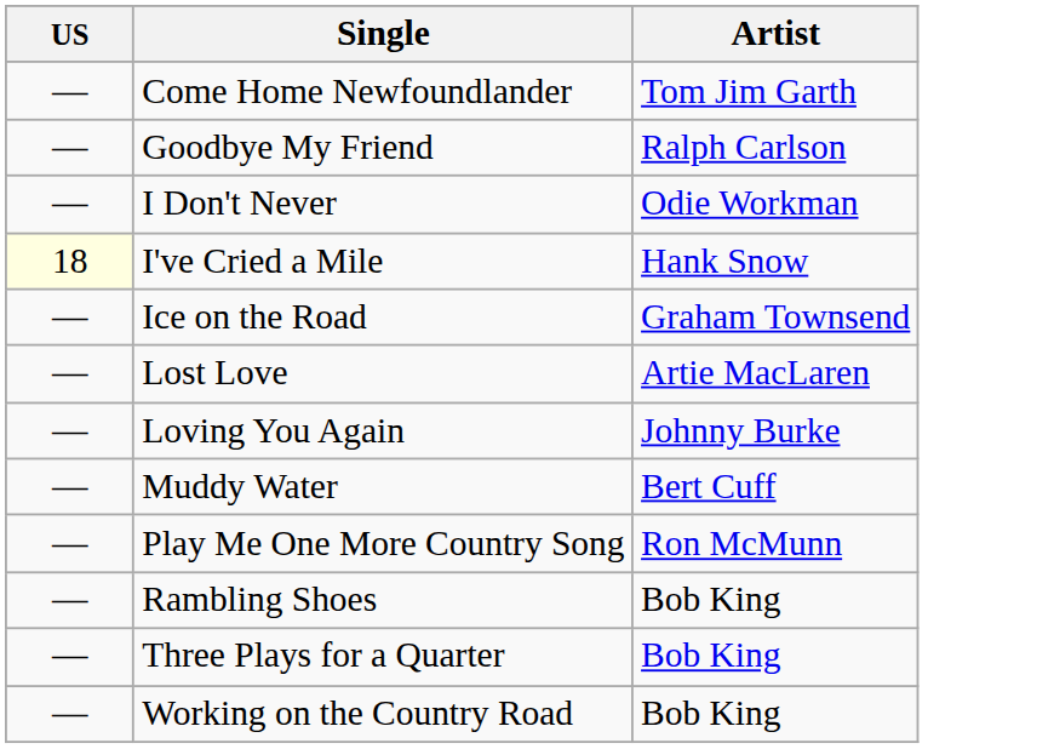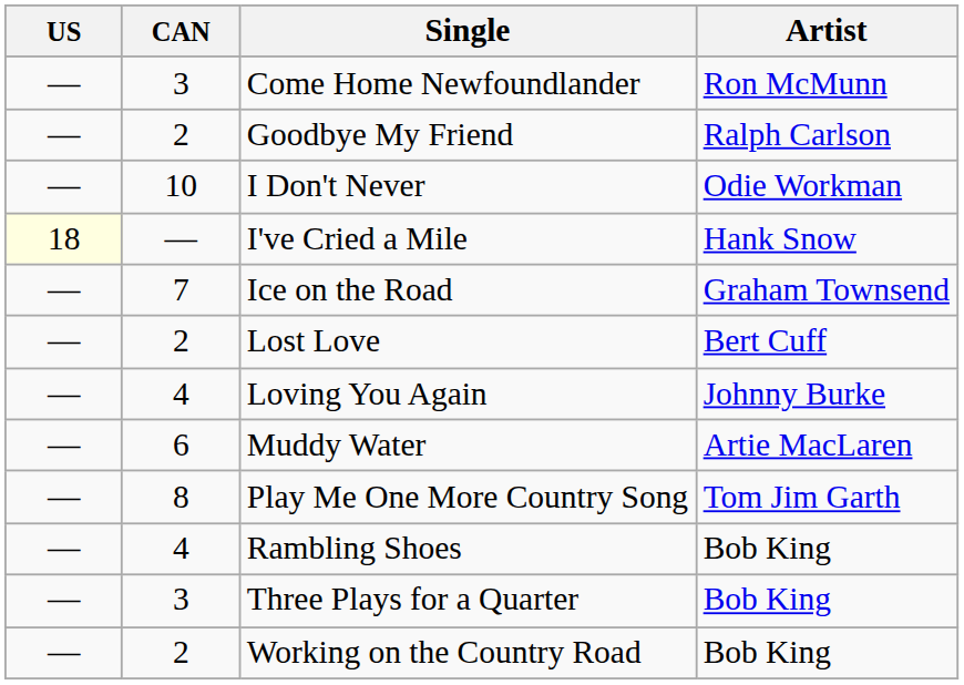+ column: CAN | 3 | 2 | 10 | — | 7 | 2 | 4 | 6 | 8 | 4 | 3 | 2
Come Home Newfoundlander | Artist: Tom Jim Garth -> Ron McMunn
Lost Love | Artist: Artie MacLaren -> Bert Cuff
Muddy Water | Artist: Bert Cuff -> Artie MacLaren
Play Me One More Country Song | Artist: Ron McMunn -> Tom Jim Garth
